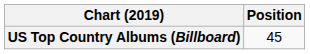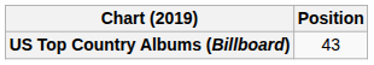US Top Country Albums (Billboard) | Position: 45 -> 43
